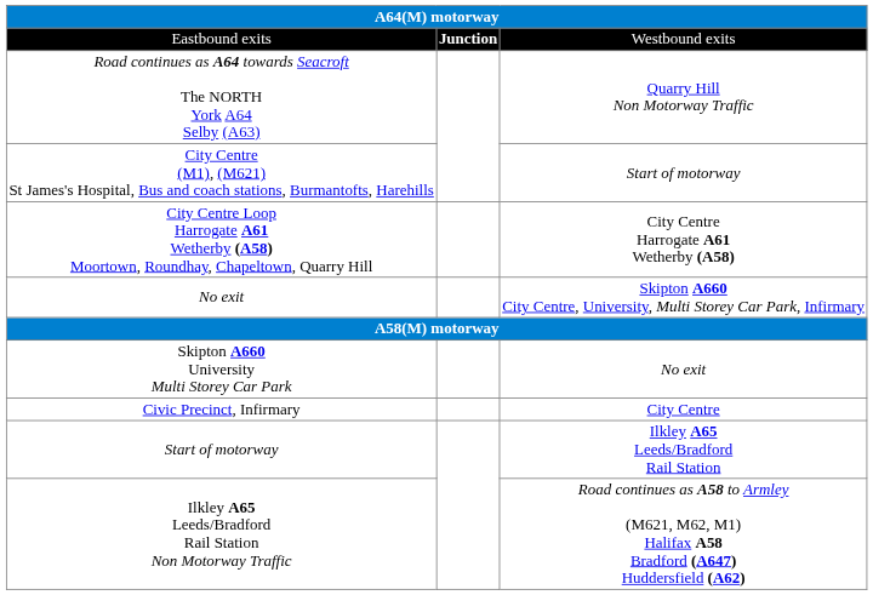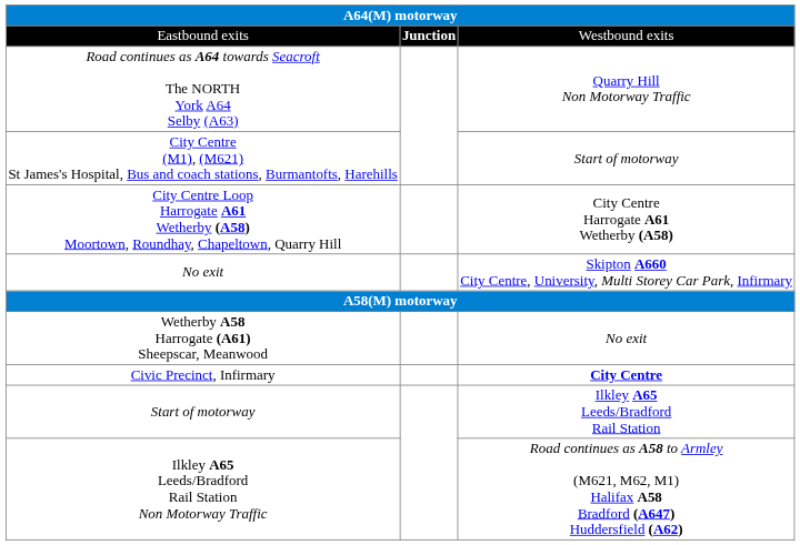+ row: Wetherby A58 Harrogate (A61) Sheepscar, Meanwood | No exit
- row: Skipton A660 University Multi Storey Car Park | No exit
Civic Precinct, Infirmary | column 3: normal -> bold
